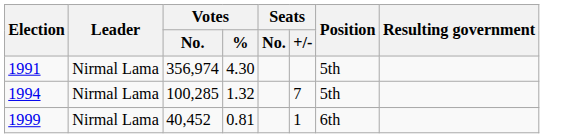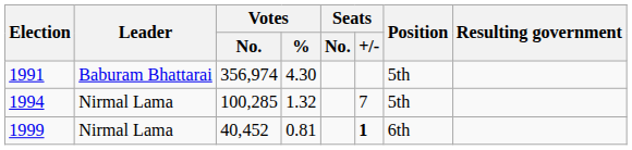1991 | Leader: Nirmal Lama -> Baburam Bhattarai
1999 | Seats / +/-: normal -> bold
